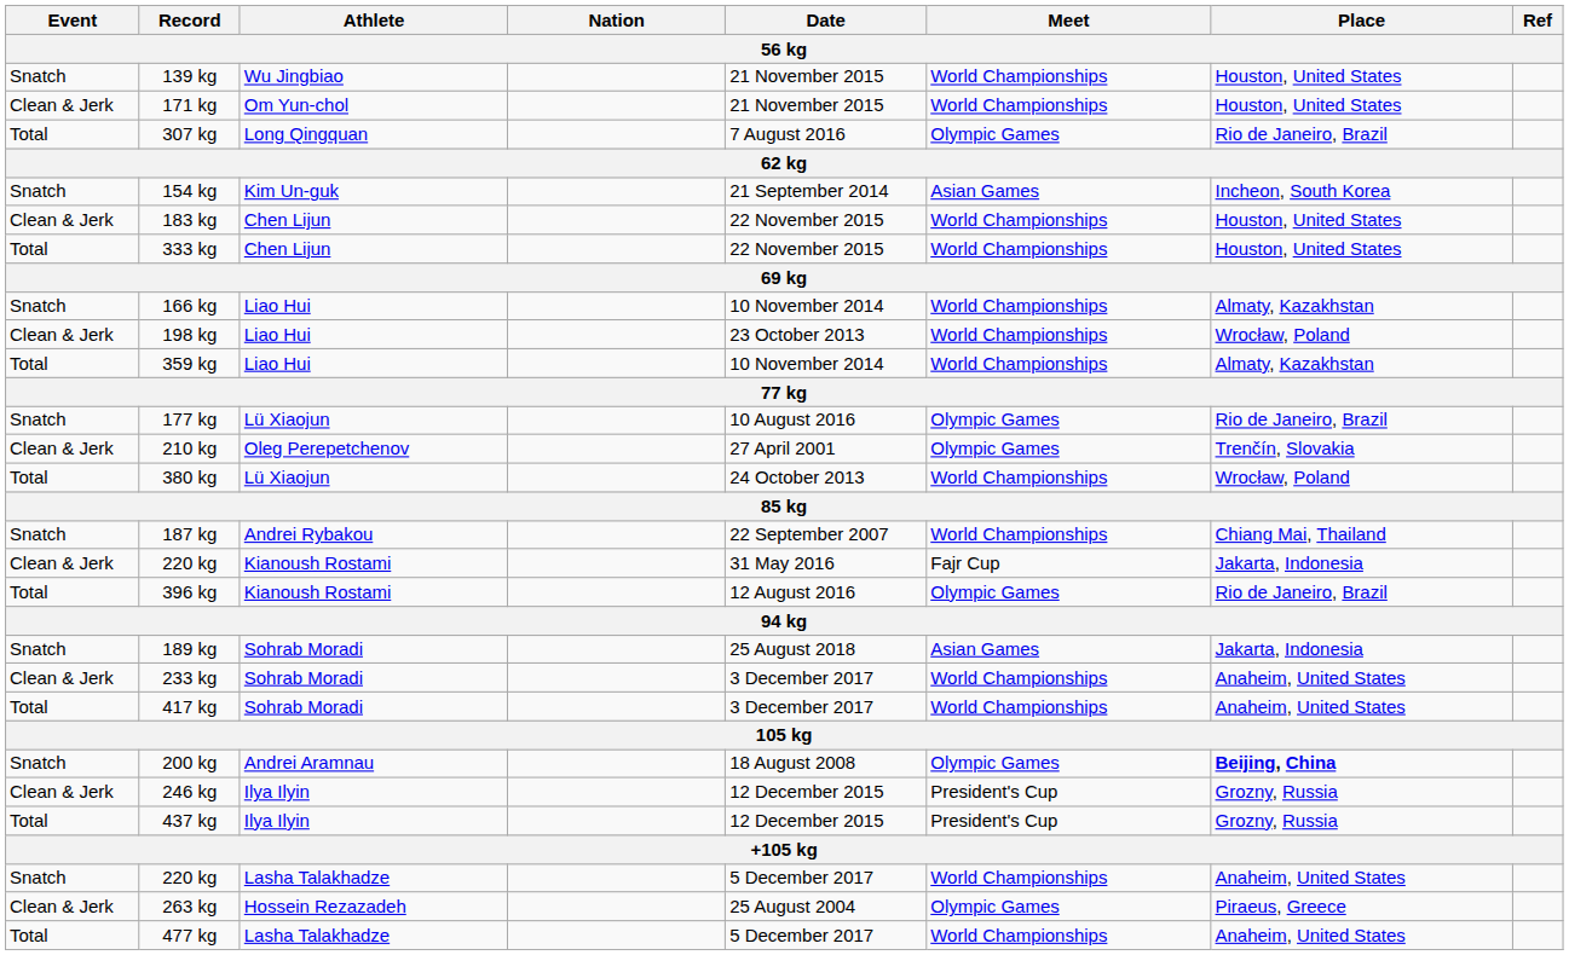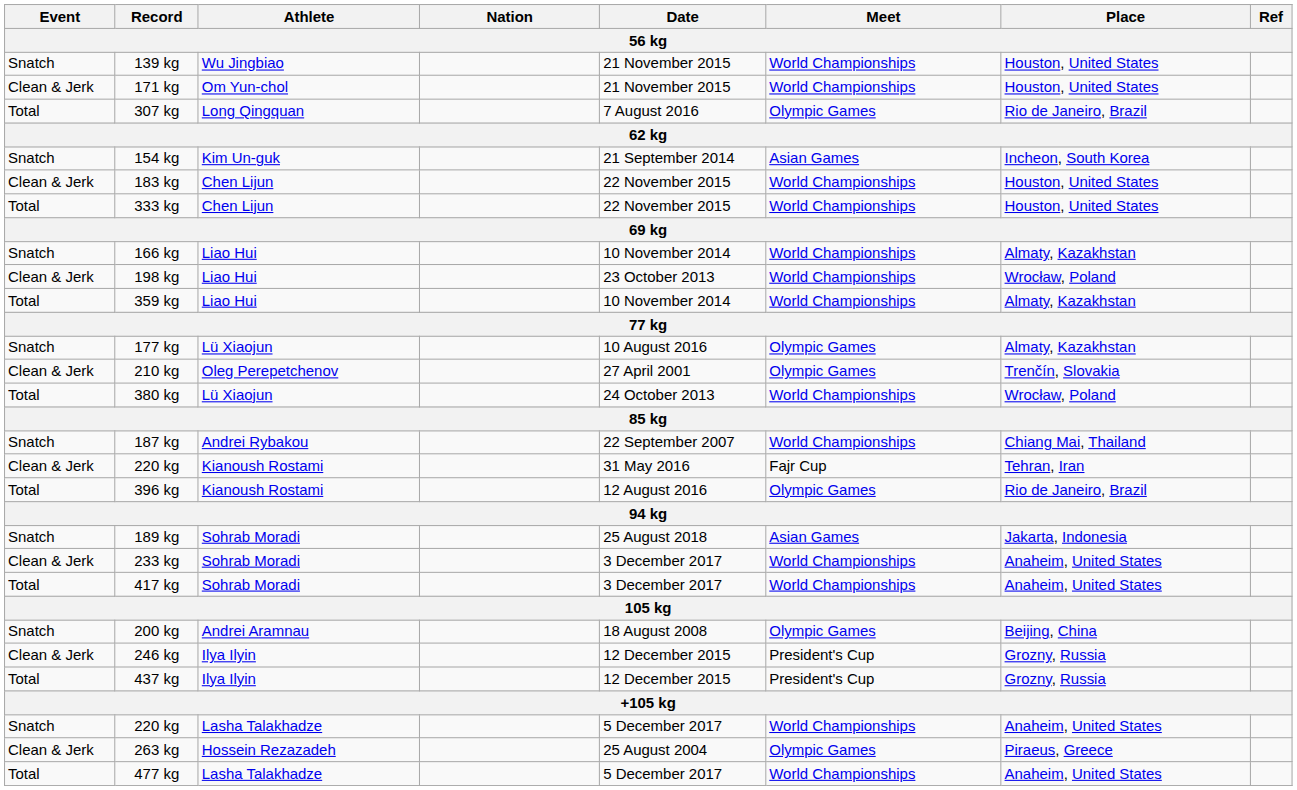177 kg | Place: Rio de Janeiro, Brazil -> Almaty, Kazakhstan
220 kg / Kianoush Rostami | Place: Jakarta, Indonesia -> Tehran, Iran
200 kg | Place: bold -> normal
